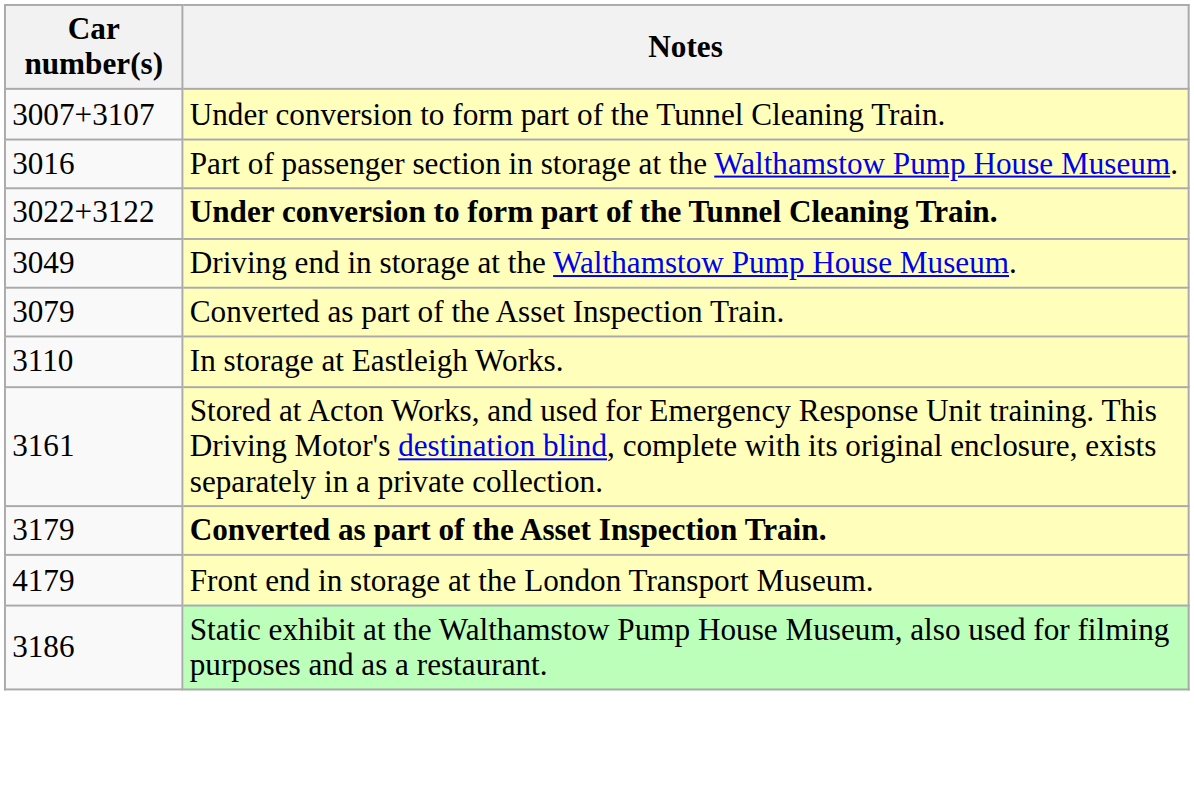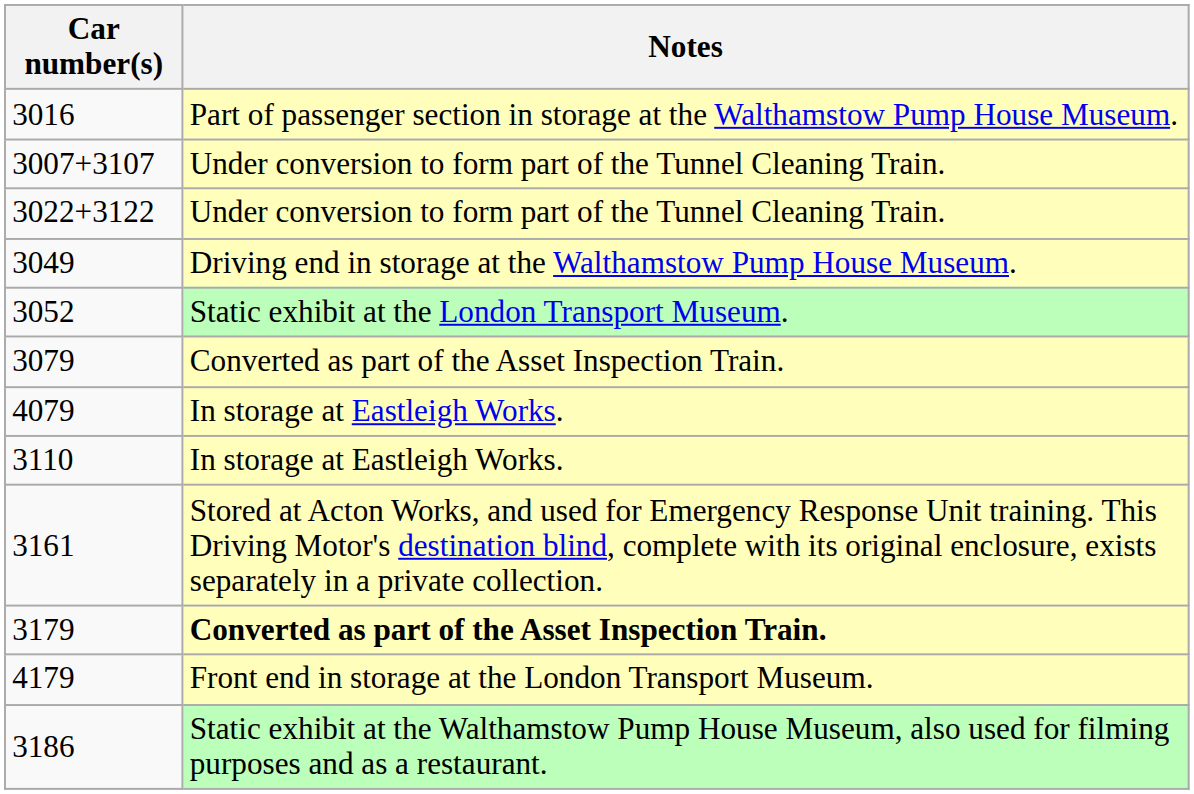rows swapped: 3007+3107 <-> 3016
3022+3122 | Notes: bold -> normal
+ row: 3052 | Static exhibit at the London Transport Museum.
+ row: 4079 | In storage at Eastleigh Works.
